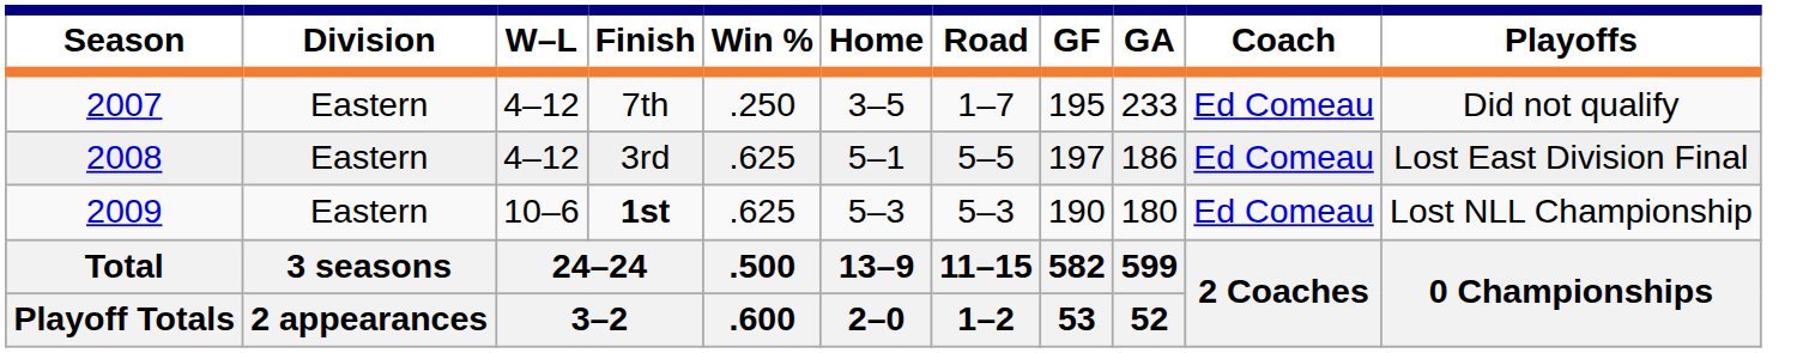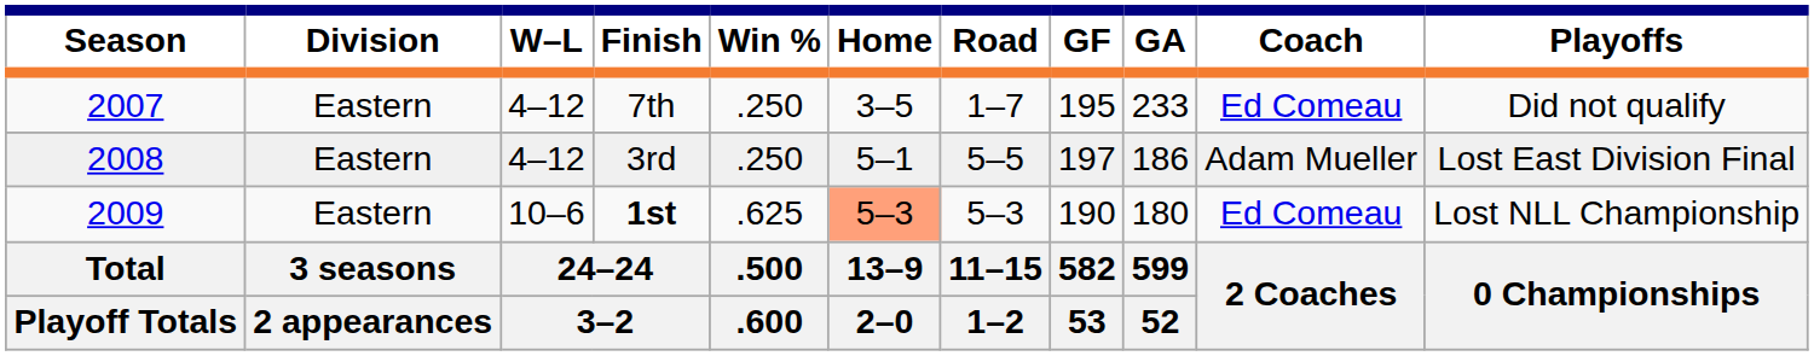3rd | Win %: .625 -> .250
3rd | Coach: Ed Comeau -> Adam Mueller
1st | Home: no background -> lightsalmon background
